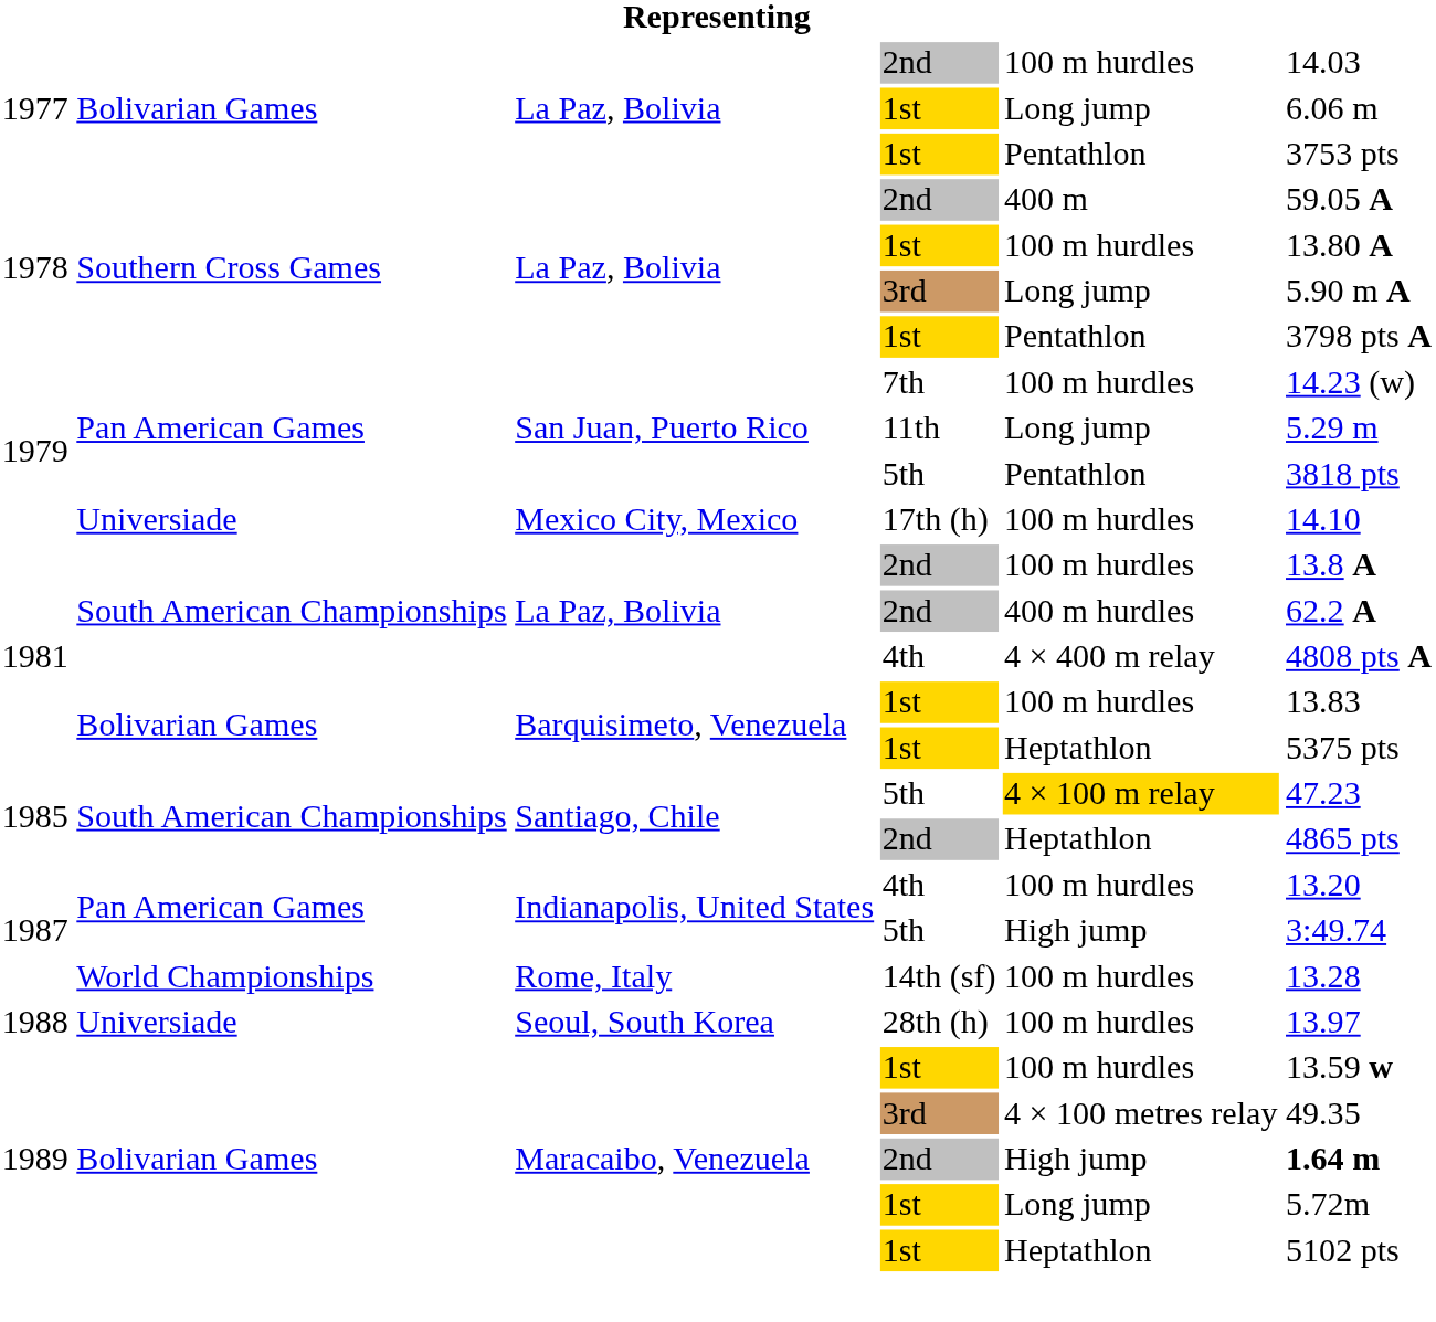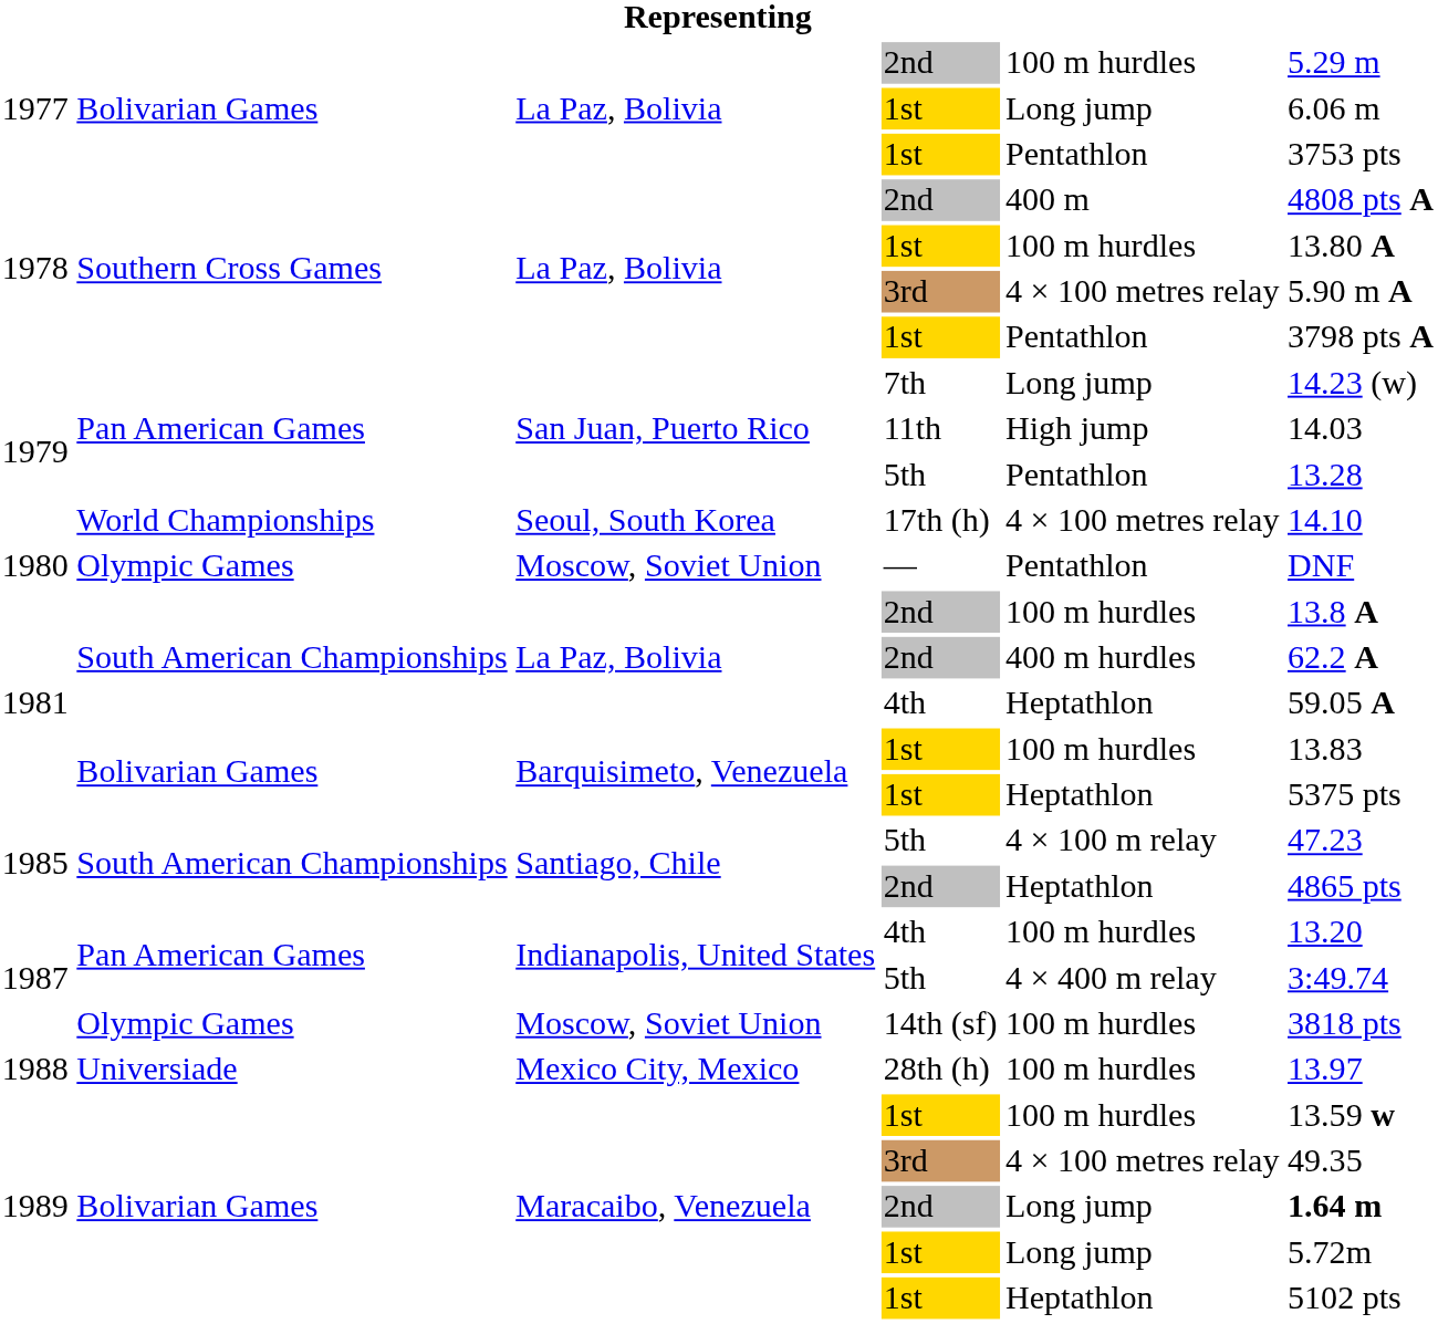1977 / 2nd | column 6: 14.03 -> 5.29 m
1978 / 2nd | column 6: 59.05 A -> 4808 pts A
1978 / 3rd | column 5: Long jump -> 4 × 100 metres relay
7th | column 5: 100 m hurdles -> Long jump
11th | column 5: Long jump -> High jump
11th | column 6: 5.29 m -> 14.03
1979 / 5th | column 6: 3818 pts -> 13.28
17th (h) | column 2: Universiade -> World Championships
17th (h) | column 3: Mexico City, Mexico -> Seoul, South Korea
17th (h) | column 5: 100 m hurdles -> 4 × 100 metres relay
+ row: 1980 | Olympic Games | Moscow, Soviet Union | — | Pentathlon | DNF
1981 / 4th | column 5: 4 × 400 m relay -> Heptathlon
1981 / 4th | column 6: 4808 pts A -> 59.05 A
1985 / 5th | column 5: gold background -> no background
1987 / 5th | column 5: High jump -> 4 × 400 m relay
14th (sf) | column 2: World Championships -> Olympic Games
14th (sf) | column 3: Rome, Italy -> Moscow, Soviet Union
14th (sf) | column 6: 13.28 -> 3818 pts
28th (h) | column 3: Seoul, South Korea -> Mexico City, Mexico
1989 / 2nd | column 5: High jump -> Long jump
